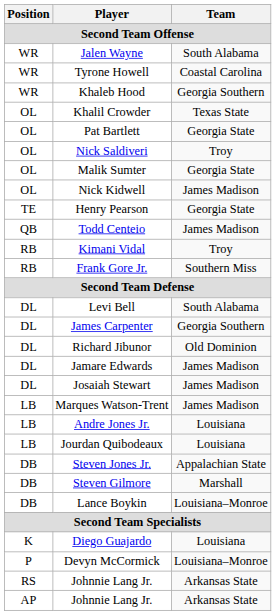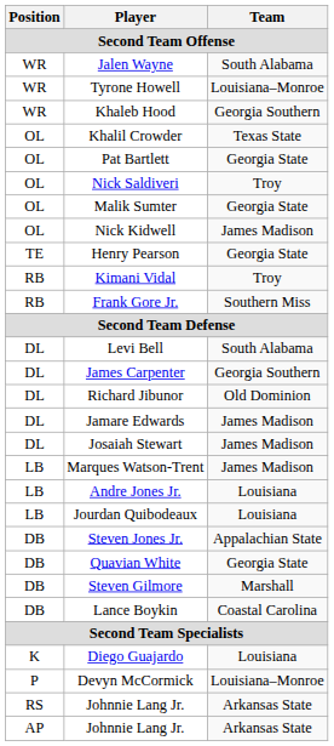Tyrone Howell | Team: Coastal Carolina -> Louisiana–Monroe
- row: QB | Todd Centeio | James Madison
+ row: DB | Quavian White | Georgia State
Lance Boykin | Team: Louisiana–Monroe -> Coastal Carolina
